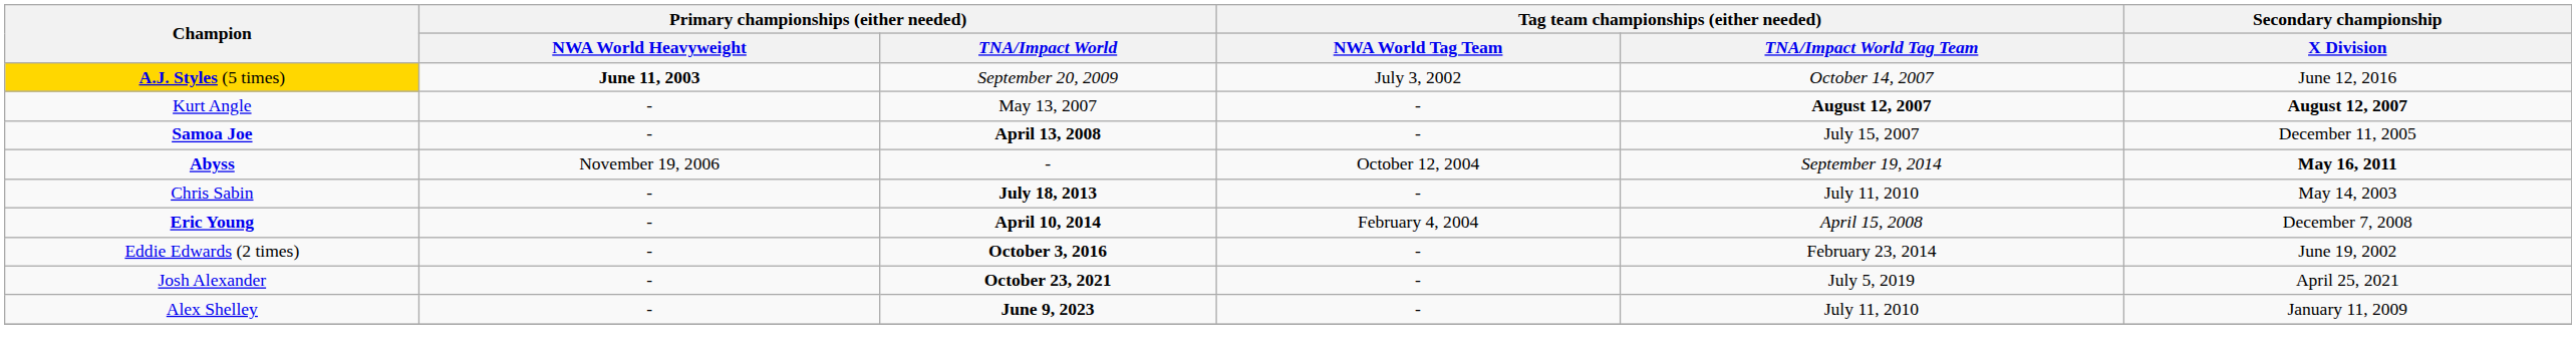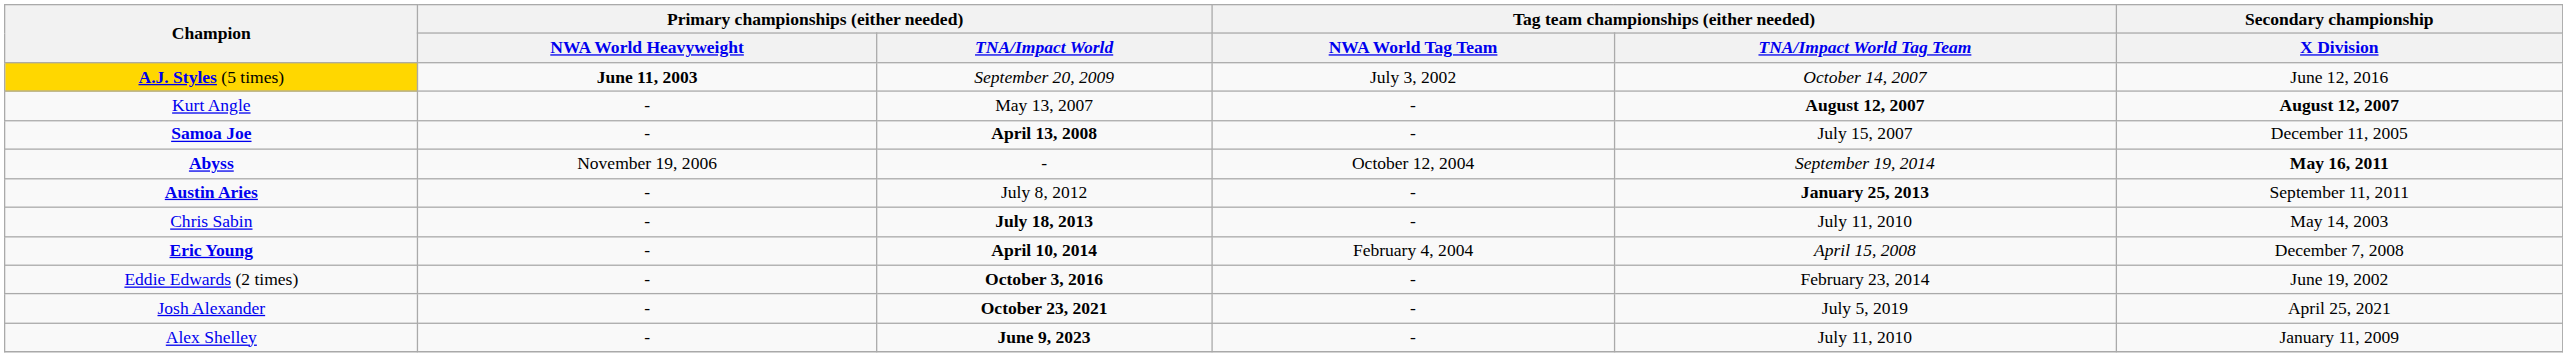+ row: Austin Aries | - | July 8, 2012 | - | January 25, 2013 | September 11, 2011
